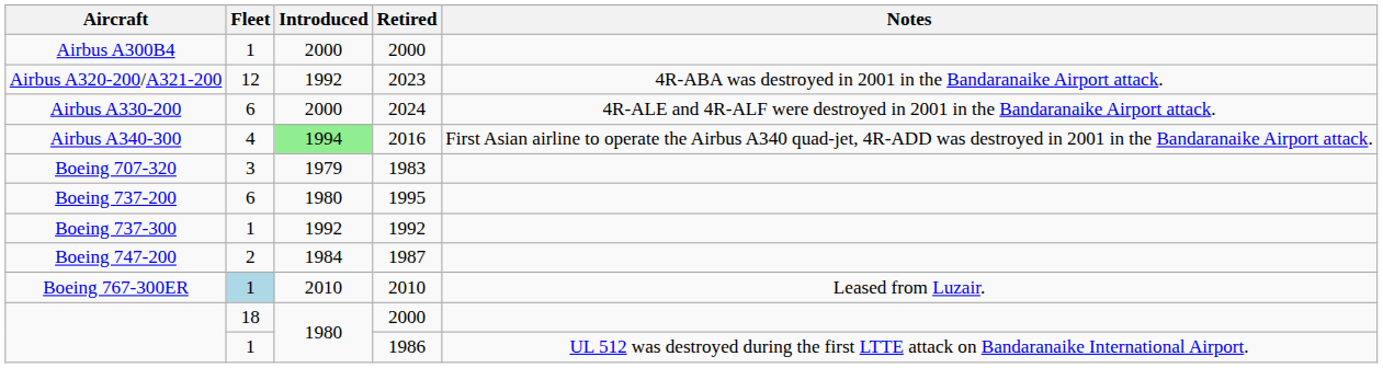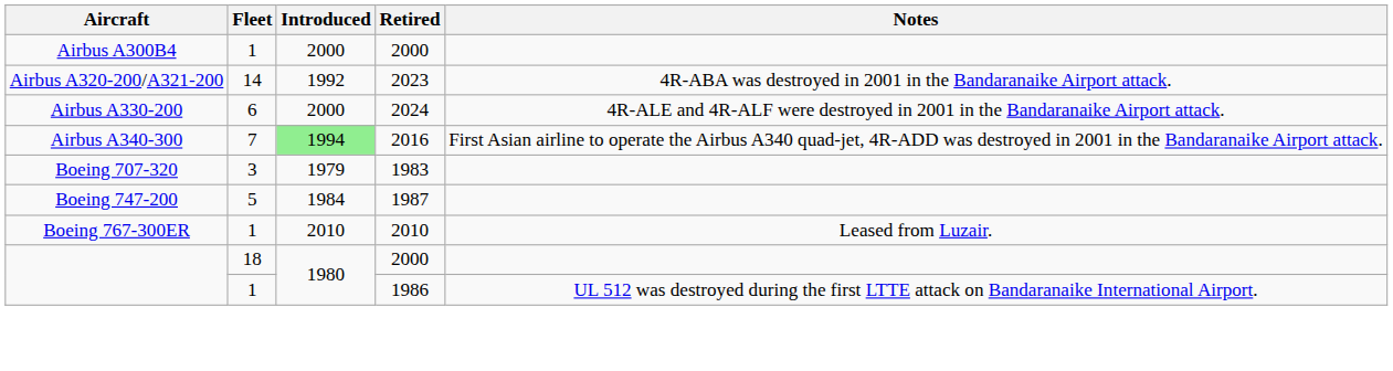Airbus A320-200/A321-200 | Fleet: 12 -> 14
Airbus A340-300 | Fleet: 4 -> 7
- row: Boeing 737-200 | 6 | 1980 | 1995
- row: Boeing 737-300 | 1 | 1992 | 1992
Boeing 747-200 | Fleet: 2 -> 5
Boeing 767-300ER | Fleet: lightblue background -> no background
